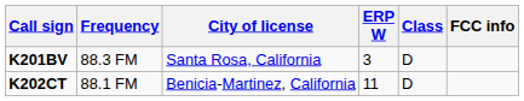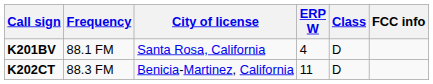K201BV | Frequency: 88.3 FM -> 88.1 FM
K201BV | ERP W: 3 -> 4
K202CT | Frequency: 88.1 FM -> 88.3 FM
